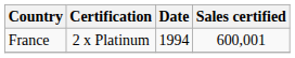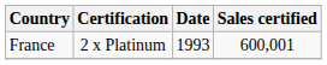France | Date: 1994 -> 1993
